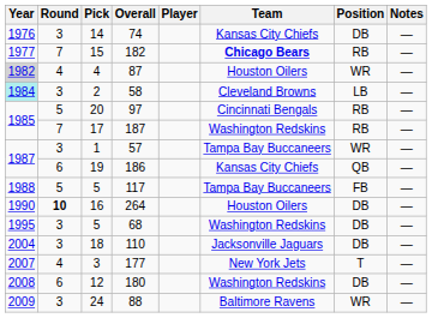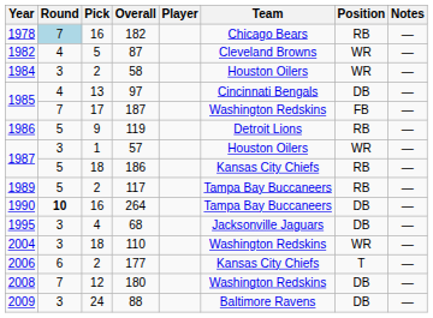- row: 1976 | 3 | 14 | 74 | Kansas City Chiefs | DB | —
182 | Year: 1977 -> 1978
182 | Round: no background -> lightblue background
182 | Pick: 15 -> 16
182 | Team: bold -> normal
87 | Year: lightgrey background -> no background
87 | Pick: 4 -> 5
87 | Team: Houston Oilers -> Cleveland Browns
58 | Year: paleturquoise background -> no background
58 | Team: Cleveland Browns -> Houston Oilers
58 | Position: LB -> WR
97 | Round: 5 -> 4
97 | Pick: 20 -> 13
97 | Position: RB -> DB
187 | Position: RB -> FB
+ row: 1986 | 5 | 9 | 119 | Detroit Lions | RB | —
57 | Team: Tampa Bay Buccaneers -> Houston Oilers
186 | Round: 6 -> 5
186 | Pick: 19 -> 18
186 | Position: QB -> RB
117 | Year: 1988 -> 1989
117 | Pick: 5 -> 2
117 | Position: FB -> RB
264 | Team: Houston Oilers -> Tampa Bay Buccaneers
68 | Pick: 5 -> 4
68 | Team: Washington Redskins -> Jacksonville Jaguars
110 | Team: Jacksonville Jaguars -> Washington Redskins
110 | Position: DB -> WR
177 | Year: 2007 -> 2006
177 | Round: 4 -> 6
177 | Pick: 3 -> 2
177 | Team: New York Jets -> Kansas City Chiefs
180 | Round: 6 -> 7
88 | Position: WR -> DB
